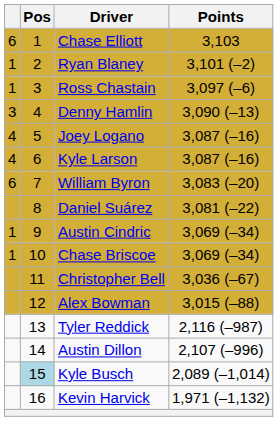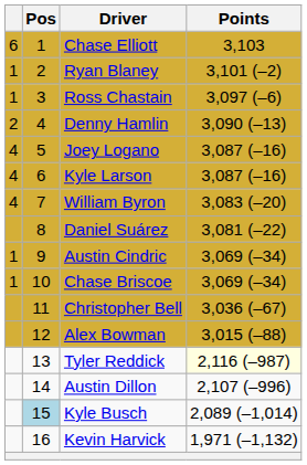Denny Hamlin | column 1: 3 -> 2
William Byron | column 1: 6 -> 4
Tyler Reddick | Points: no background -> lightyellow background
